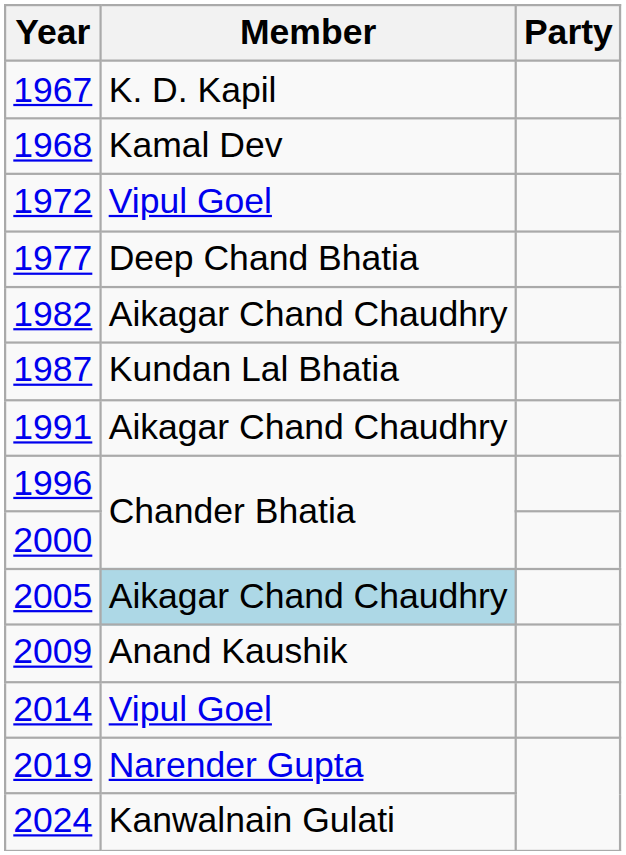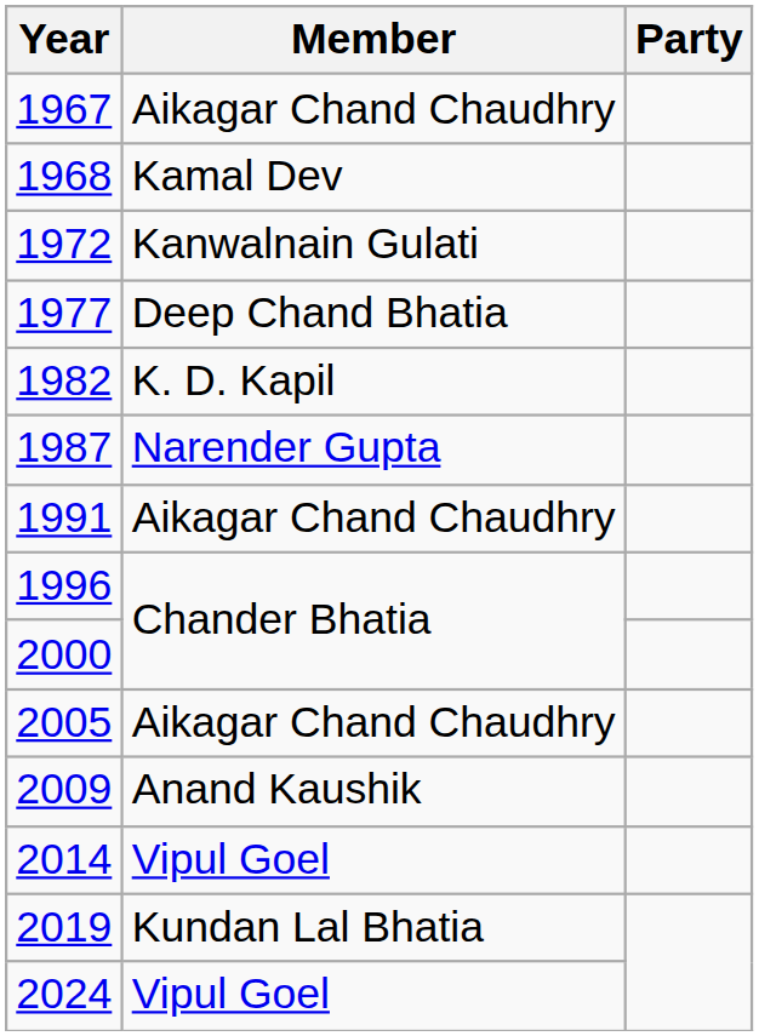1967 | Member: K. D. Kapil -> Aikagar Chand Chaudhry
1972 | Member: Vipul Goel -> Kanwalnain Gulati
1982 | Member: Aikagar Chand Chaudhry -> K. D. Kapil
1987 | Member: Kundan Lal Bhatia -> Narender Gupta
2005 | Member: lightblue background -> no background
2019 | Member: Narender Gupta -> Kundan Lal Bhatia
2024 | Member: Kanwalnain Gulati -> Vipul Goel
